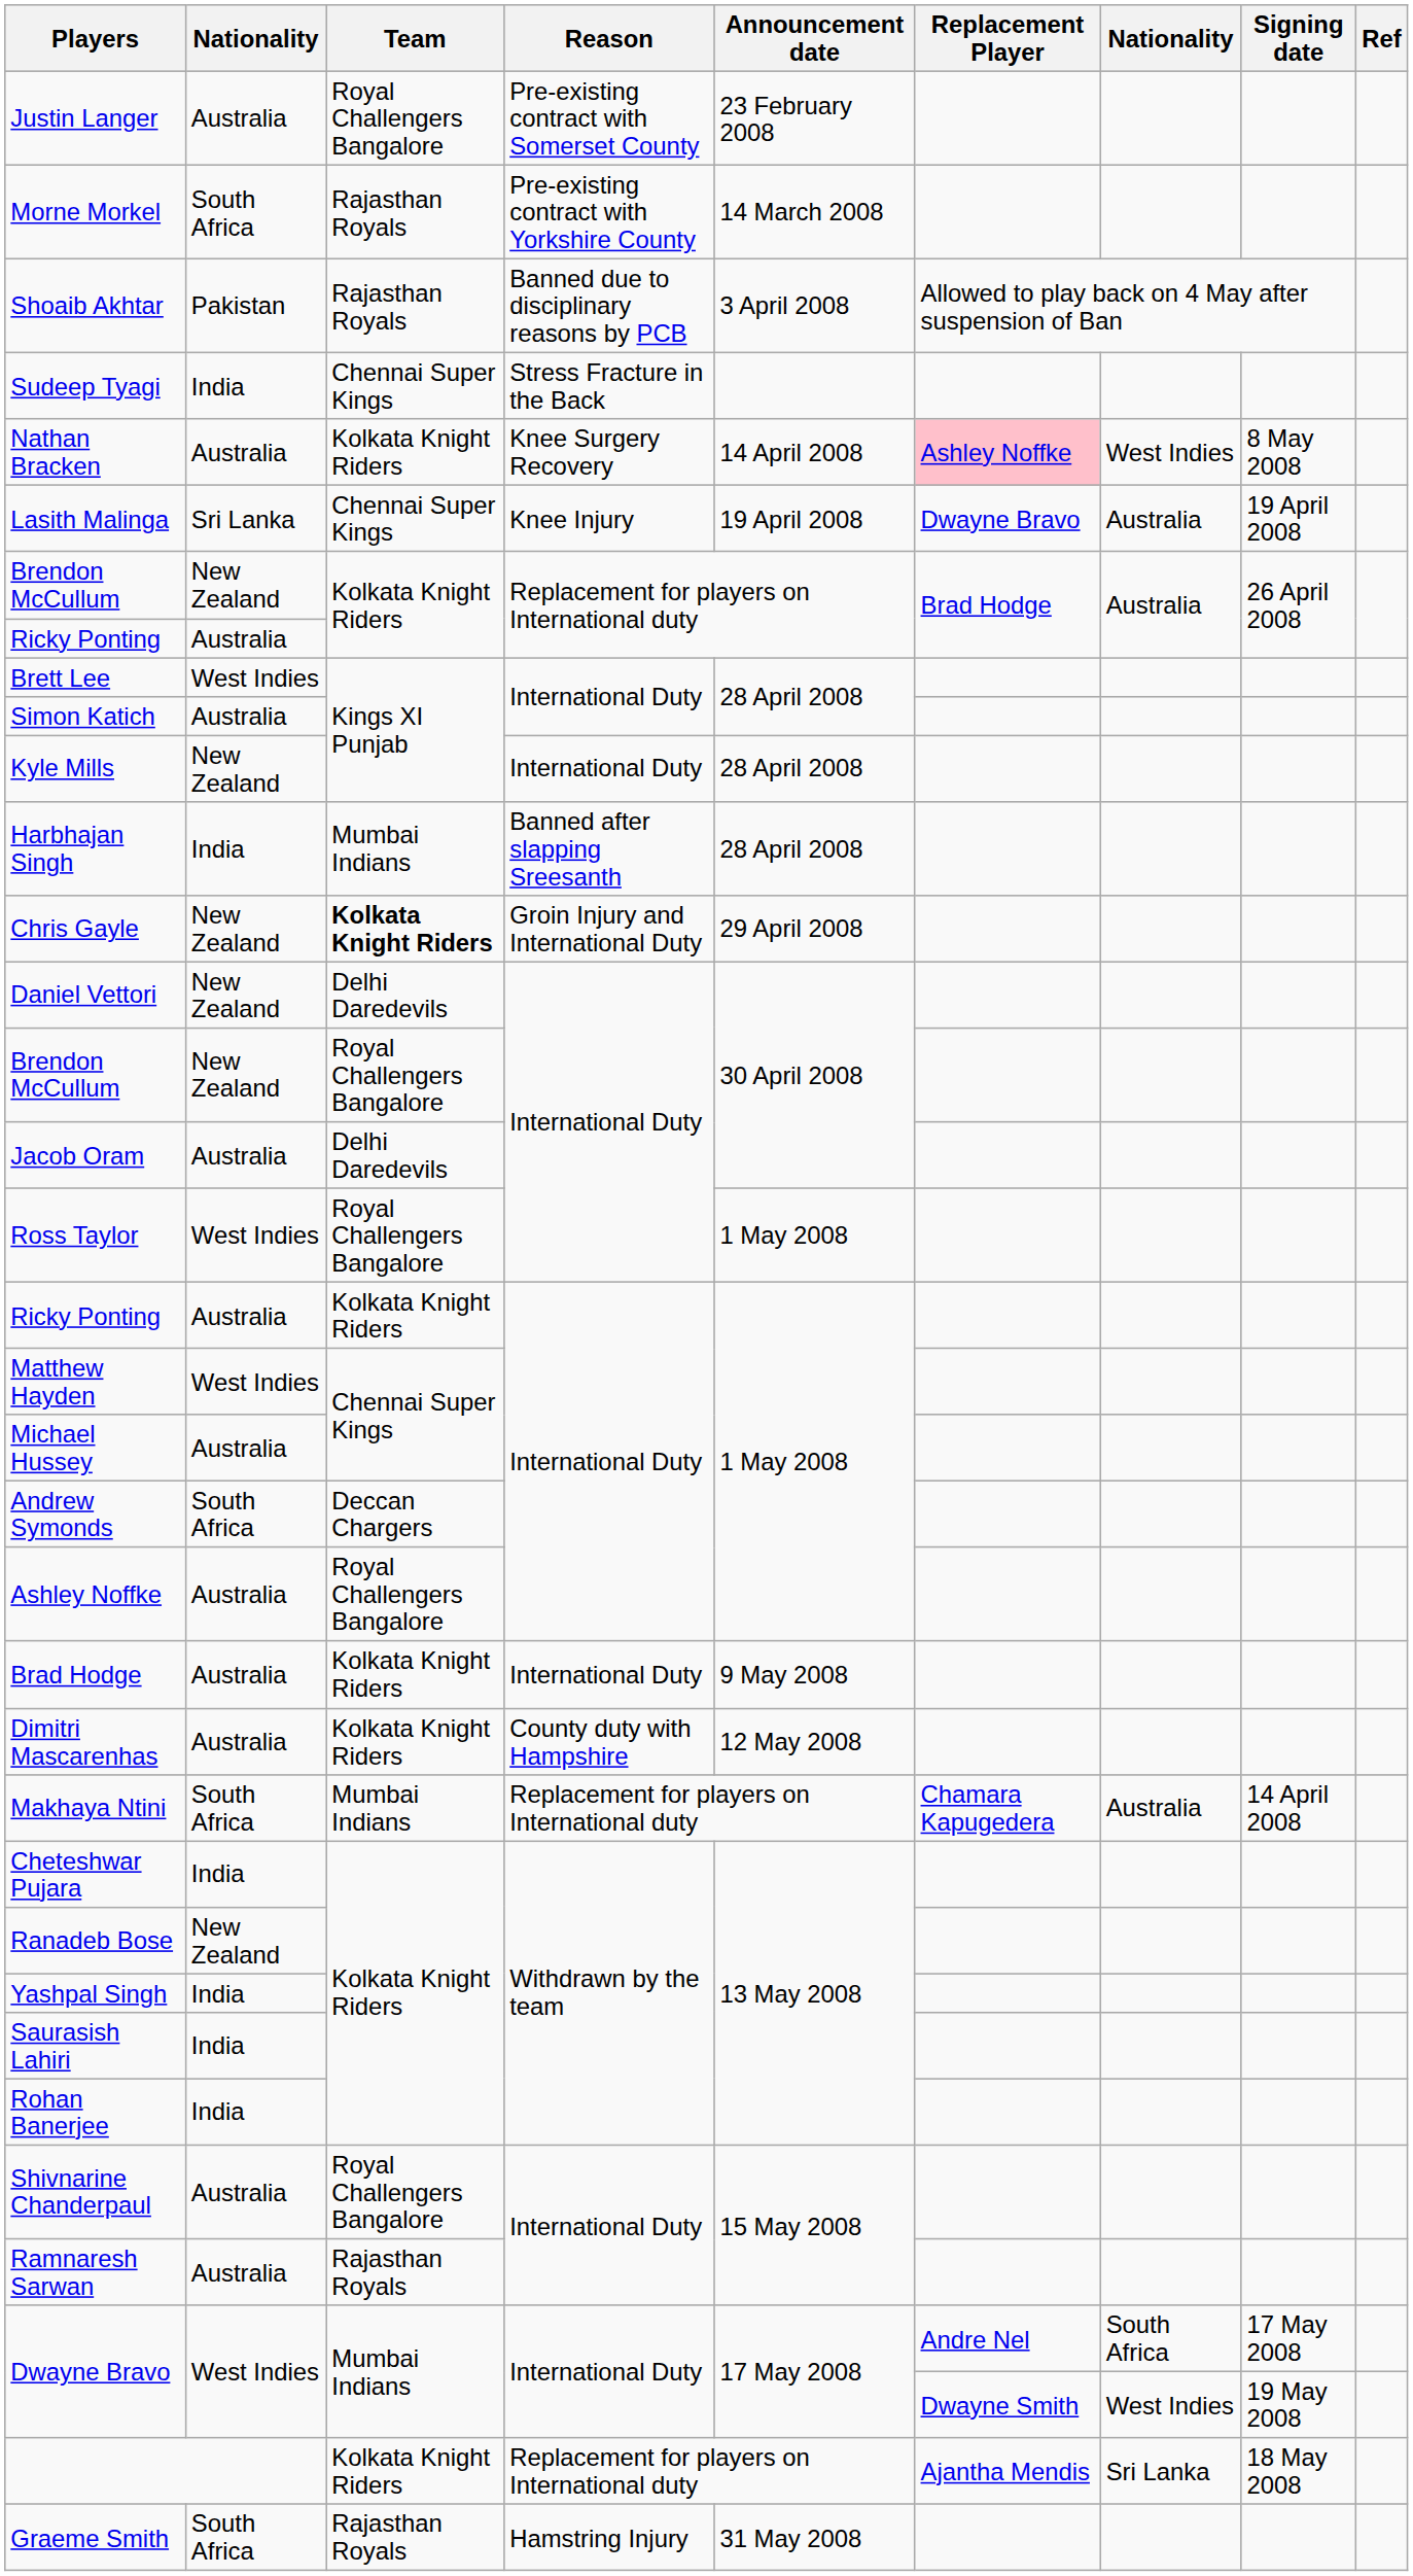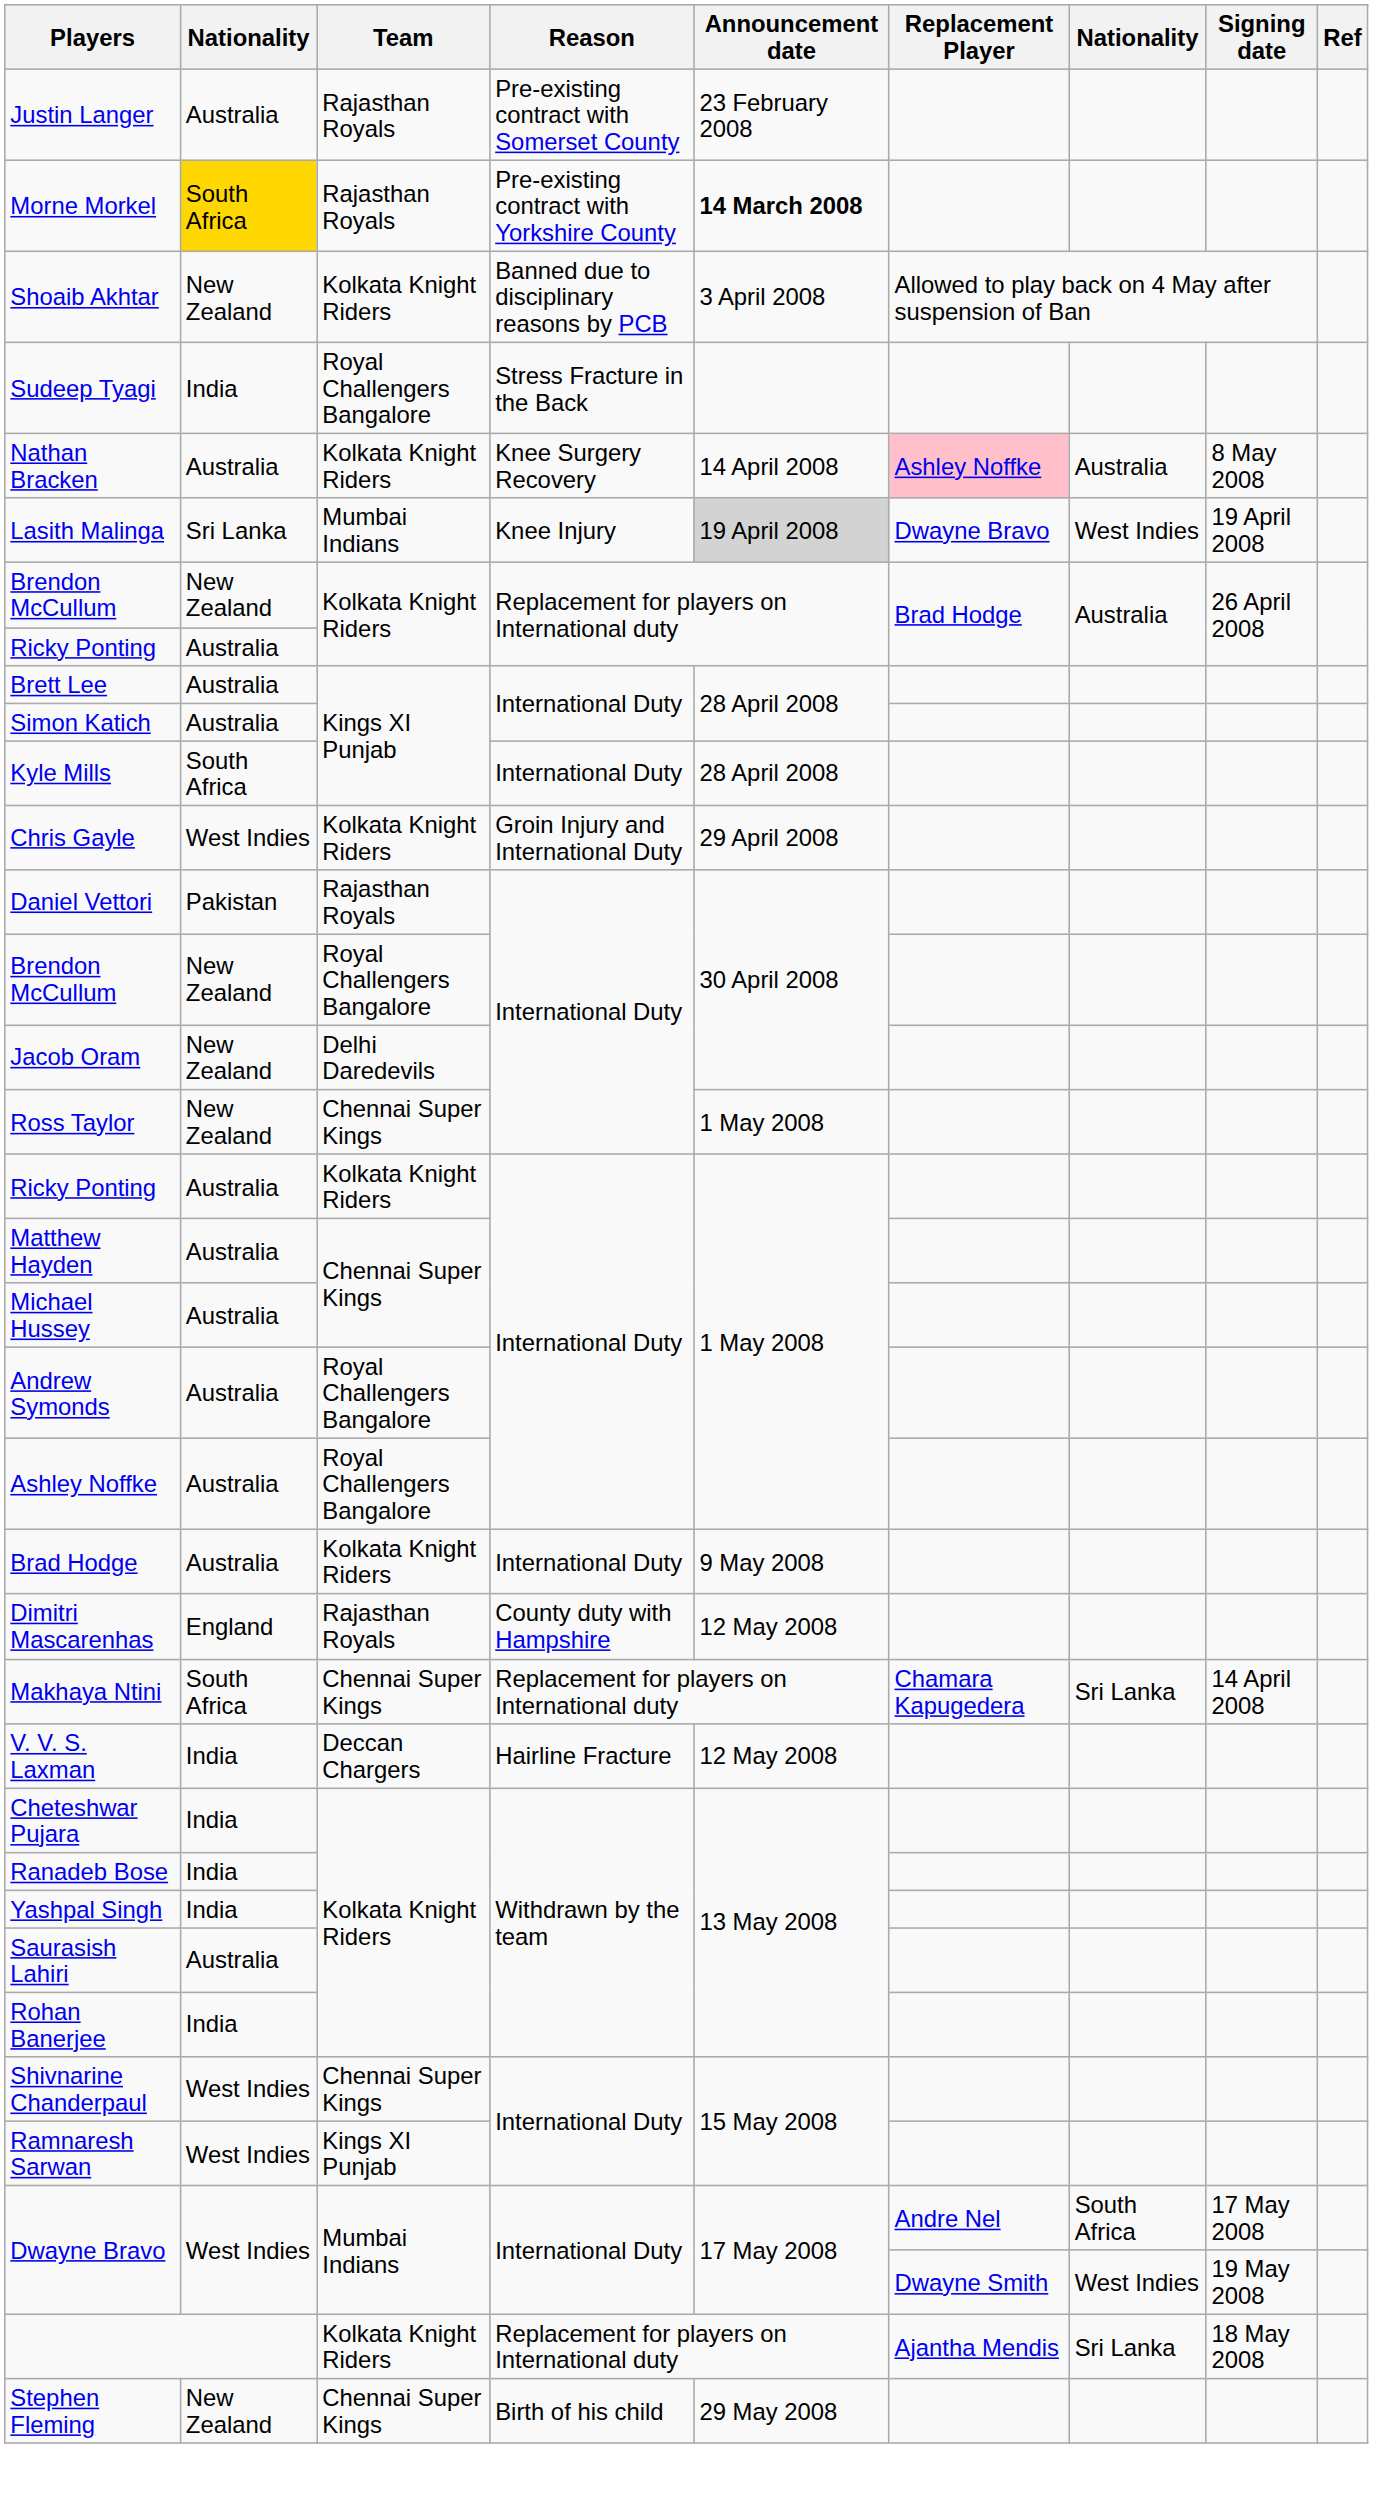Justin Langer | Team: Royal Challengers Bangalore -> Rajasthan Royals
Morne Morkel | column 2: no background -> gold background
Morne Morkel | Announcement date: normal -> bold
Shoaib Akhtar | column 2: Pakistan -> New Zealand
Shoaib Akhtar | Team: Rajasthan Royals -> Kolkata Knight Riders
Sudeep Tyagi | Team: Chennai Super Kings -> Royal Challengers Bangalore
Nathan Bracken | column 7: West Indies -> Australia
Lasith Malinga | Team: Chennai Super Kings -> Mumbai Indians
Lasith Malinga | Announcement date: no background -> lightgrey background
Lasith Malinga | column 7: Australia -> West Indies
Brett Lee | column 2: West Indies -> Australia
Kyle Mills | column 2: New Zealand -> South Africa
- row: Harbhajan Singh | India | Mumbai Indians | Banned after slapping Sreesanth | 28 April 2008
Chris Gayle | column 2: New Zealand -> West Indies
Chris Gayle | Team: bold -> normal
Daniel Vettori | column 2: New Zealand -> Pakistan
Daniel Vettori | Team: Delhi Daredevils -> Rajasthan Royals
Jacob Oram | column 2: Australia -> New Zealand
Ross Taylor | column 2: West Indies -> New Zealand
Ross Taylor | Team: Royal Challengers Bangalore -> Chennai Super Kings
Matthew Hayden | column 2: West Indies -> Australia
Andrew Symonds | column 2: South Africa -> Australia
Andrew Symonds | Team: Deccan Chargers -> Royal Challengers Bangalore
Dimitri Mascarenhas | column 2: Australia -> England
Dimitri Mascarenhas | Team: Kolkata Knight Riders -> Rajasthan Royals
Makhaya Ntini | Team: Mumbai Indians -> Chennai Super Kings
Makhaya Ntini | column 7: Australia -> Sri Lanka
+ row: V. V. S. Laxman | India | Deccan Chargers | Hairline Fracture | 12 May 2008
Ranadeb Bose | column 2: New Zealand -> India
Saurasish Lahiri | column 2: India -> Australia
Shivnarine Chanderpaul | column 2: Australia -> West Indies
Shivnarine Chanderpaul | Team: Royal Challengers Bangalore -> Chennai Super Kings
Ramnaresh Sarwan | column 2: Australia -> West Indies
Ramnaresh Sarwan | Team: Rajasthan Royals -> Kings XI Punjab
+ row: Stephen Fleming | New Zealand | Chennai Super Kings | Birth of his child | 29 May 2008
- row: Graeme Smith | South Africa | Rajasthan Royals | Hamstring Injury | 31 May 2008
